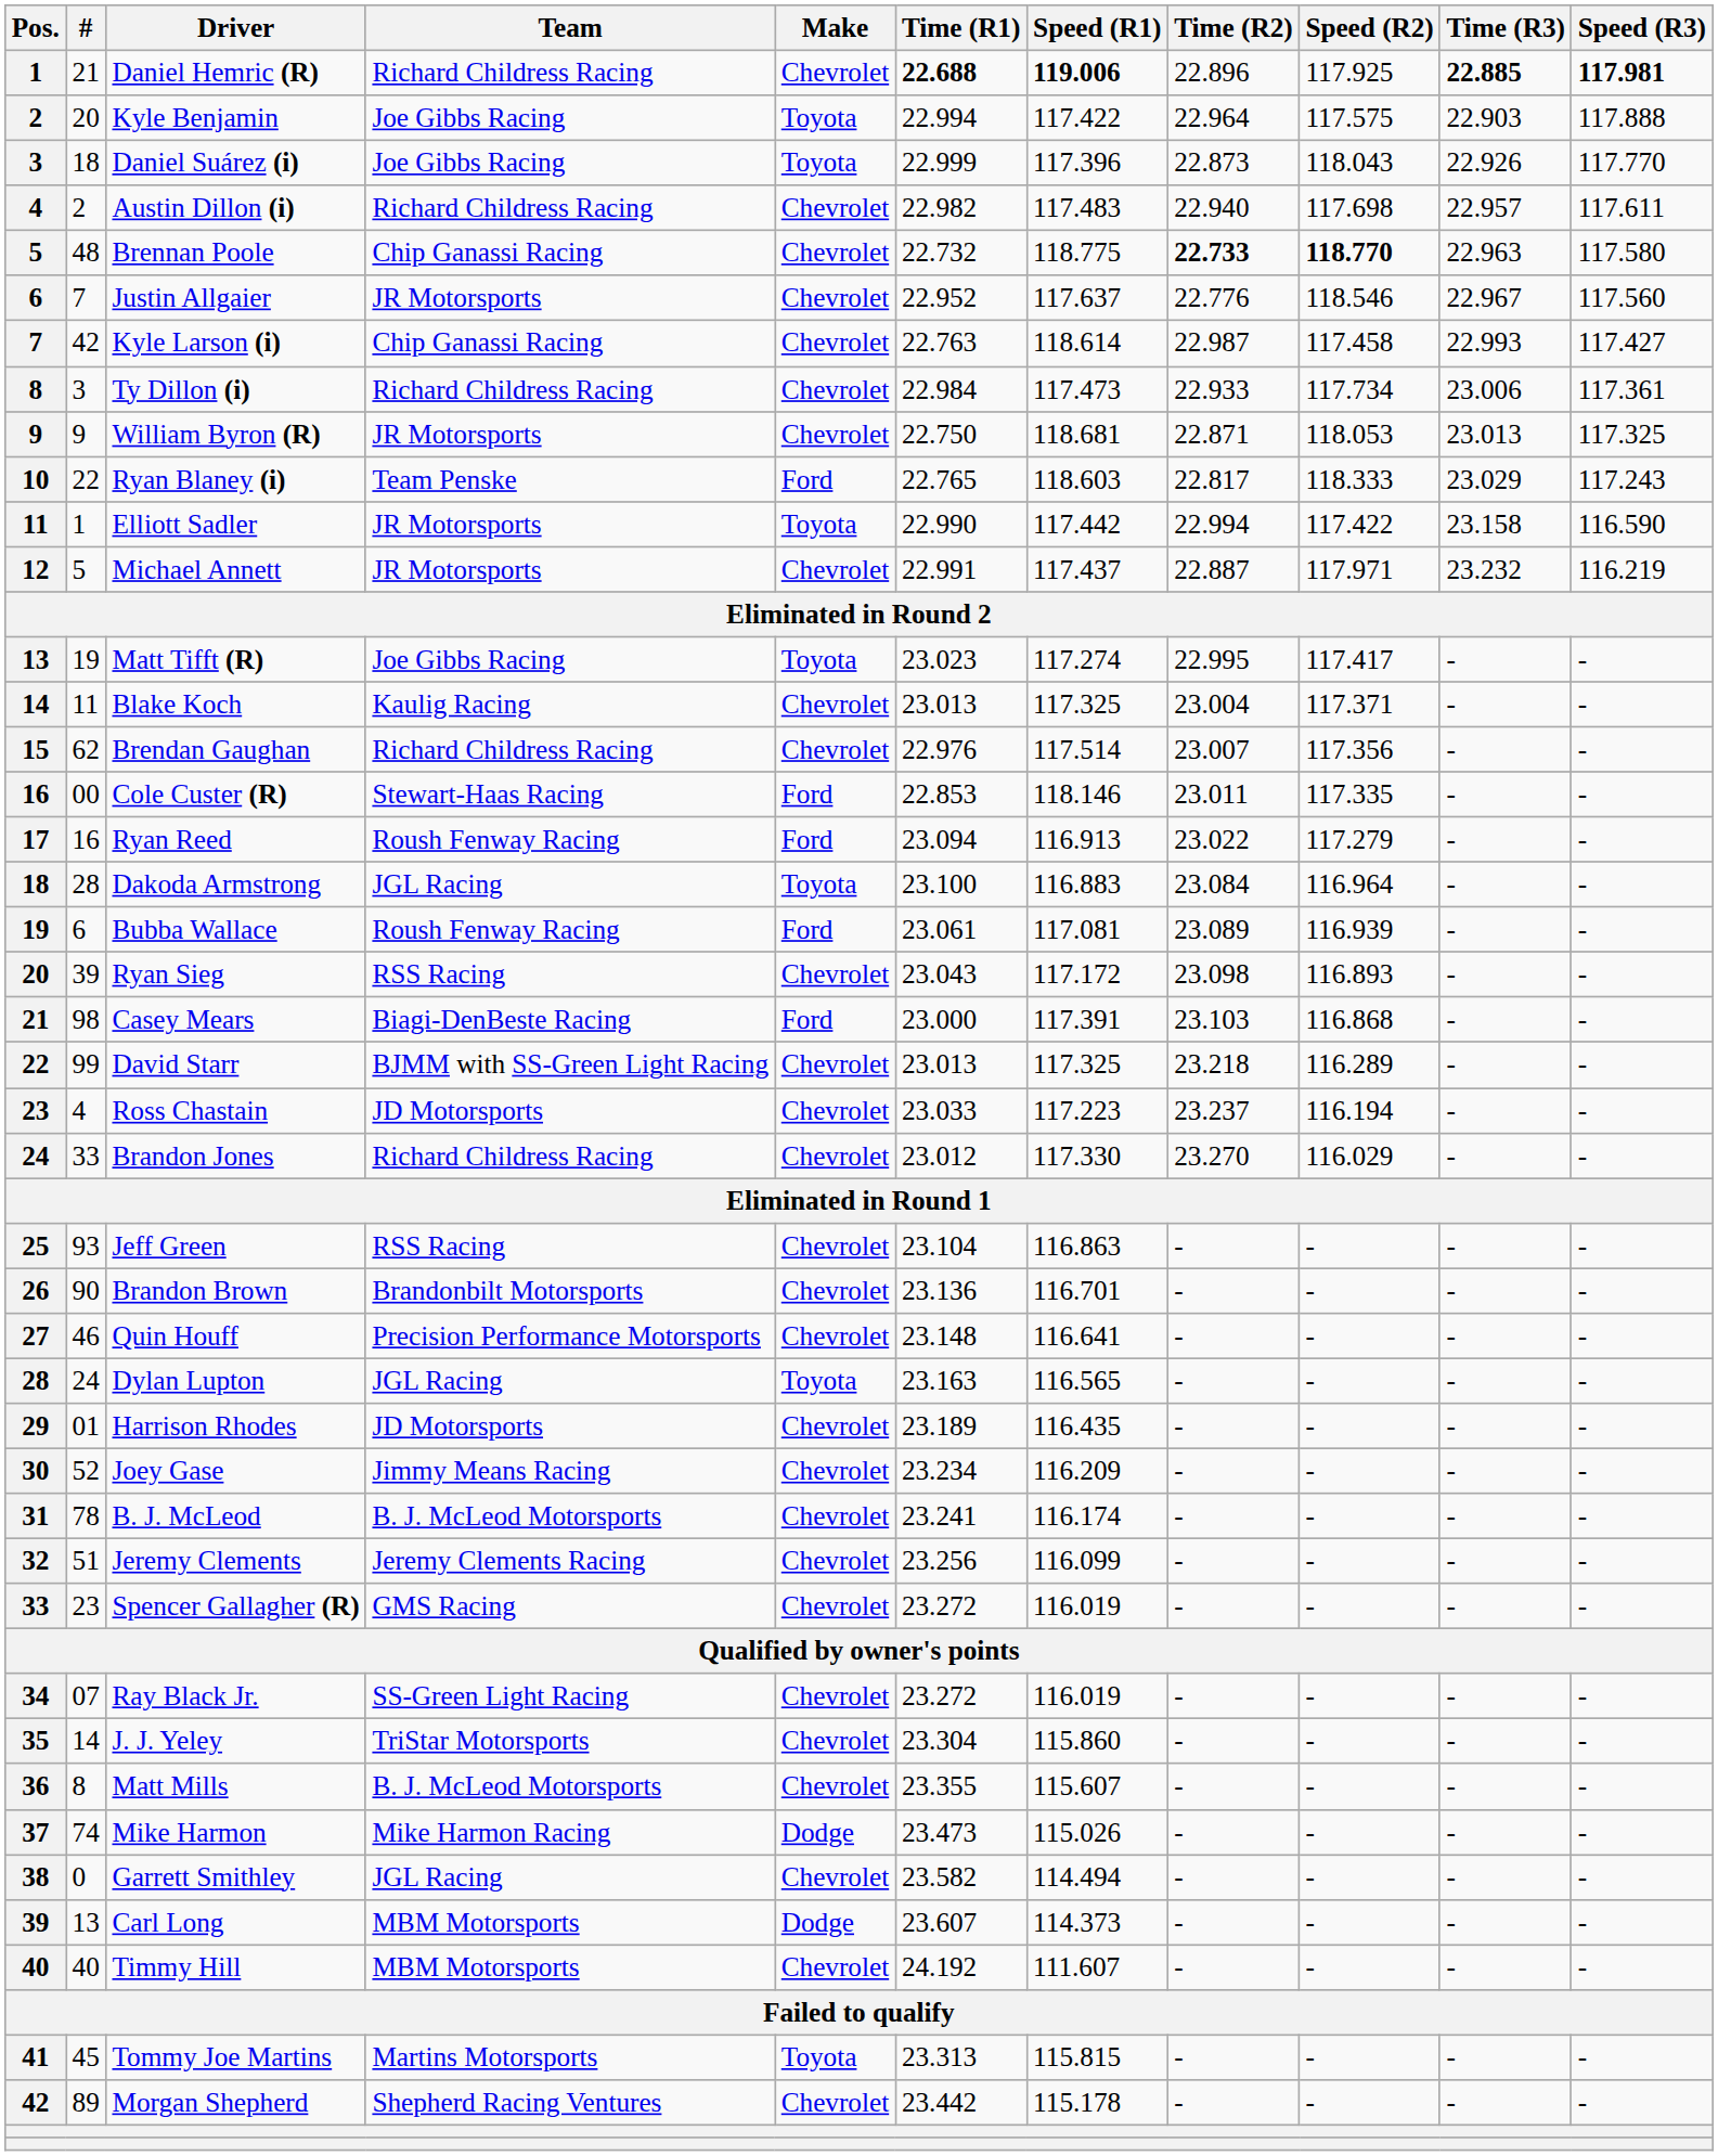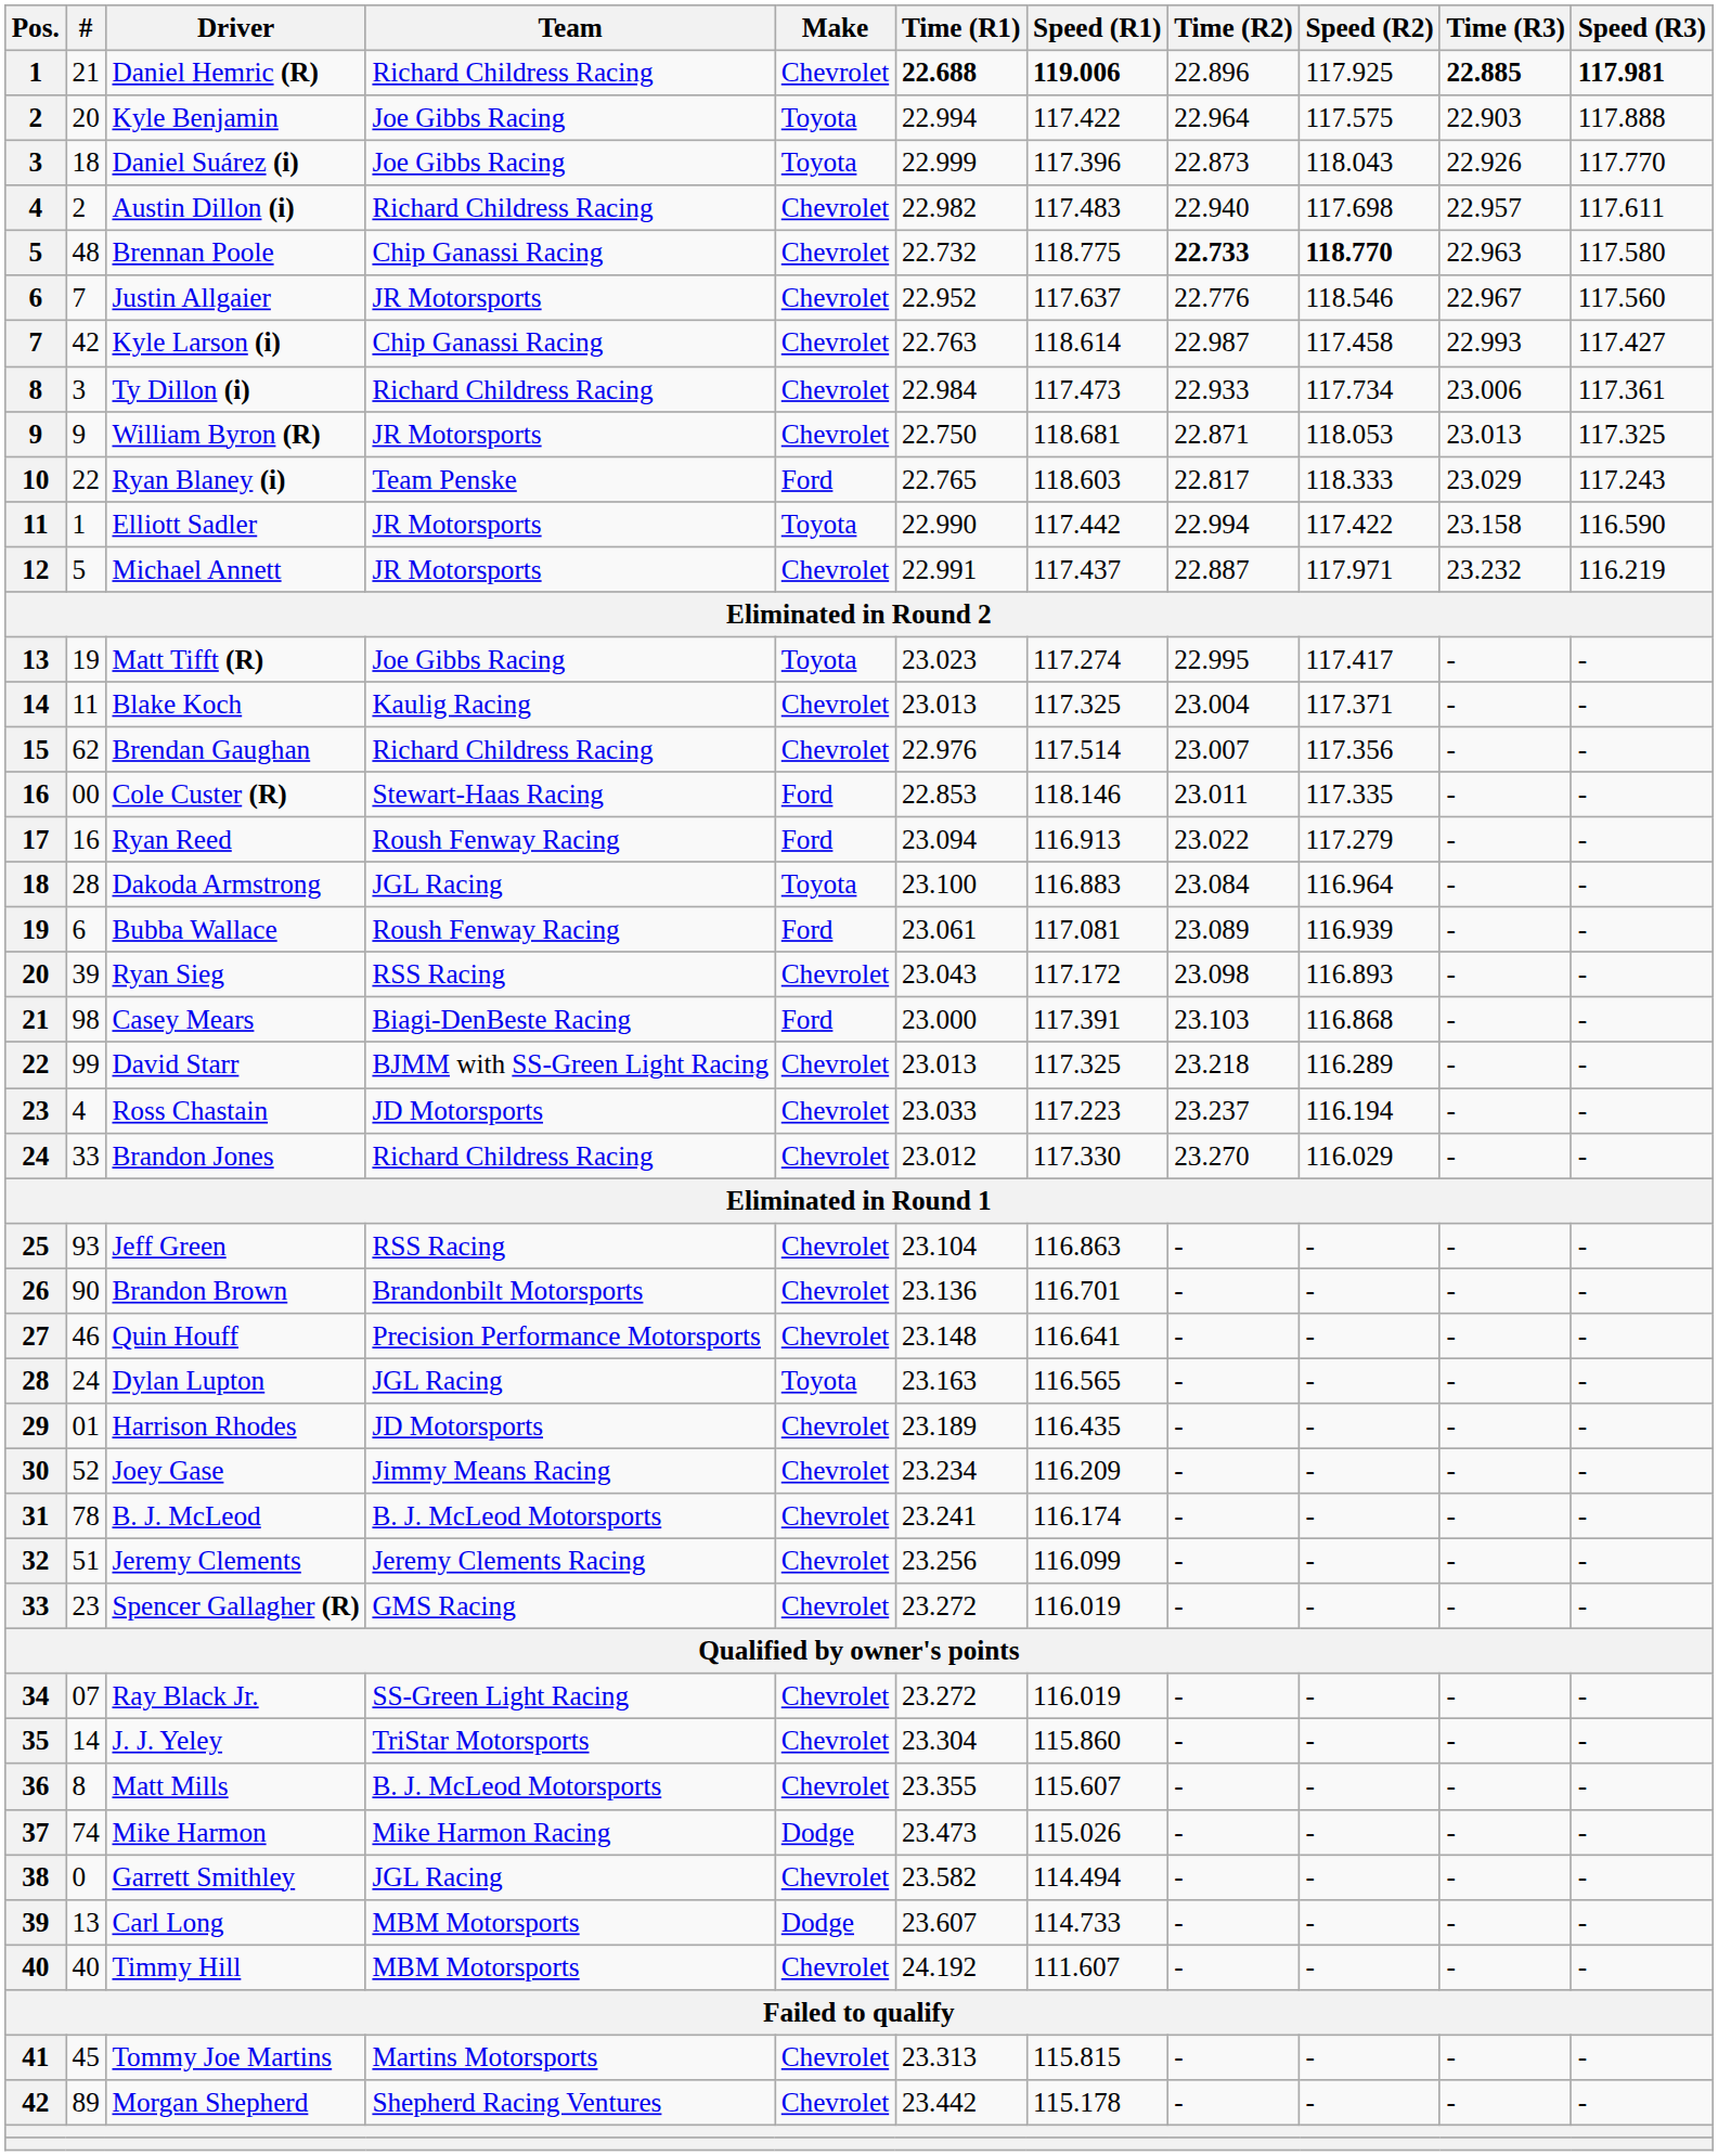Carl Long | Speed (R1): 114.373 -> 114.733
Tommy Joe Martins | Make: Toyota -> Chevrolet
